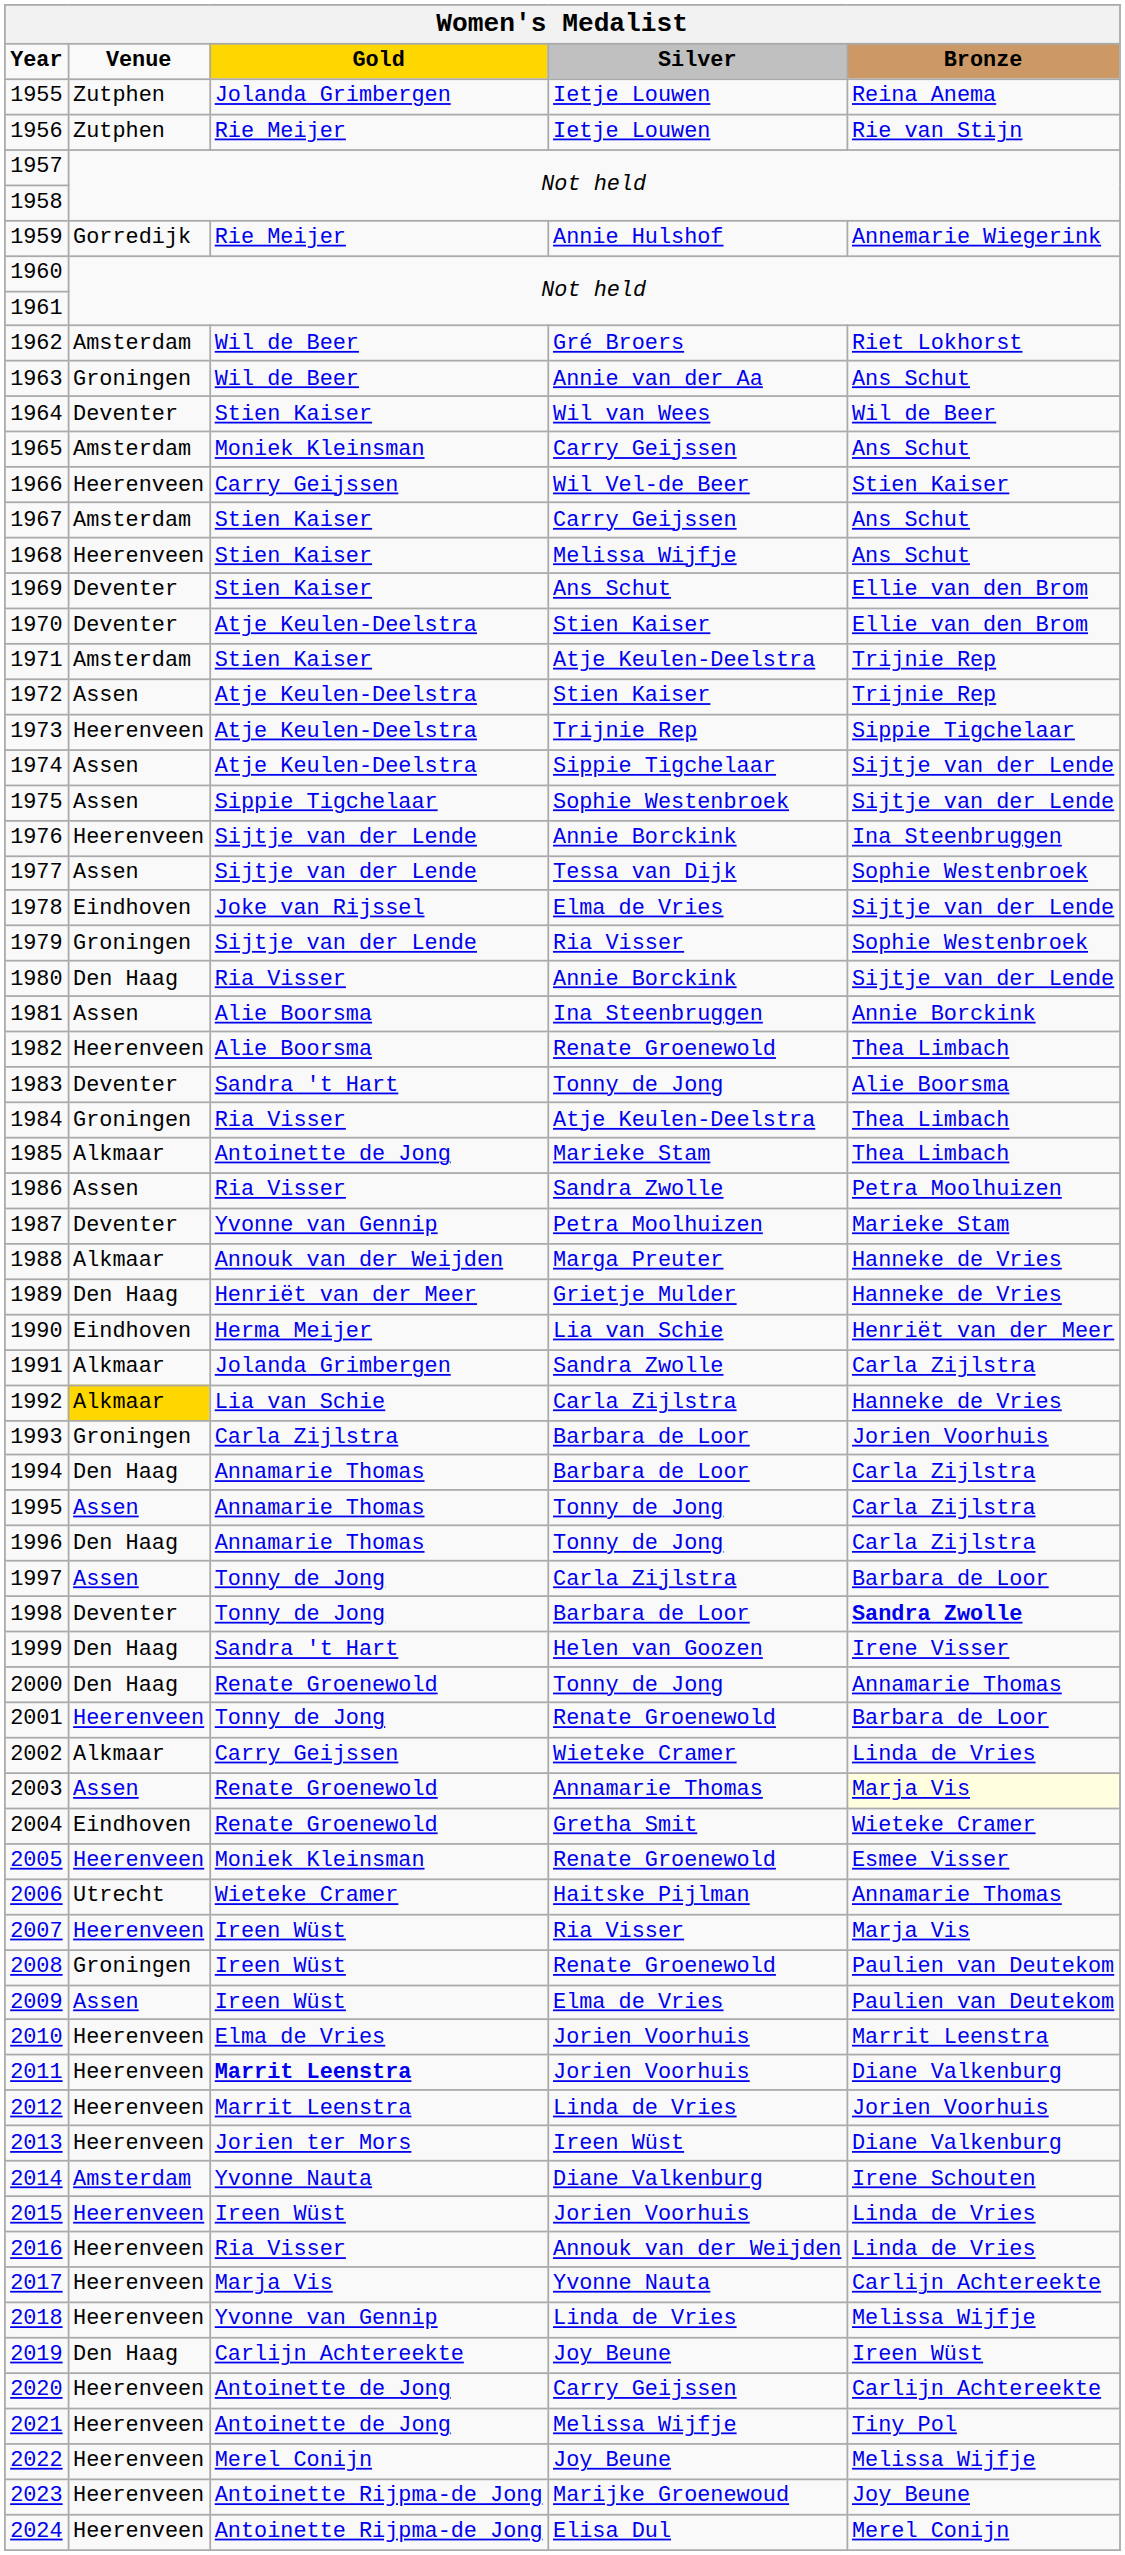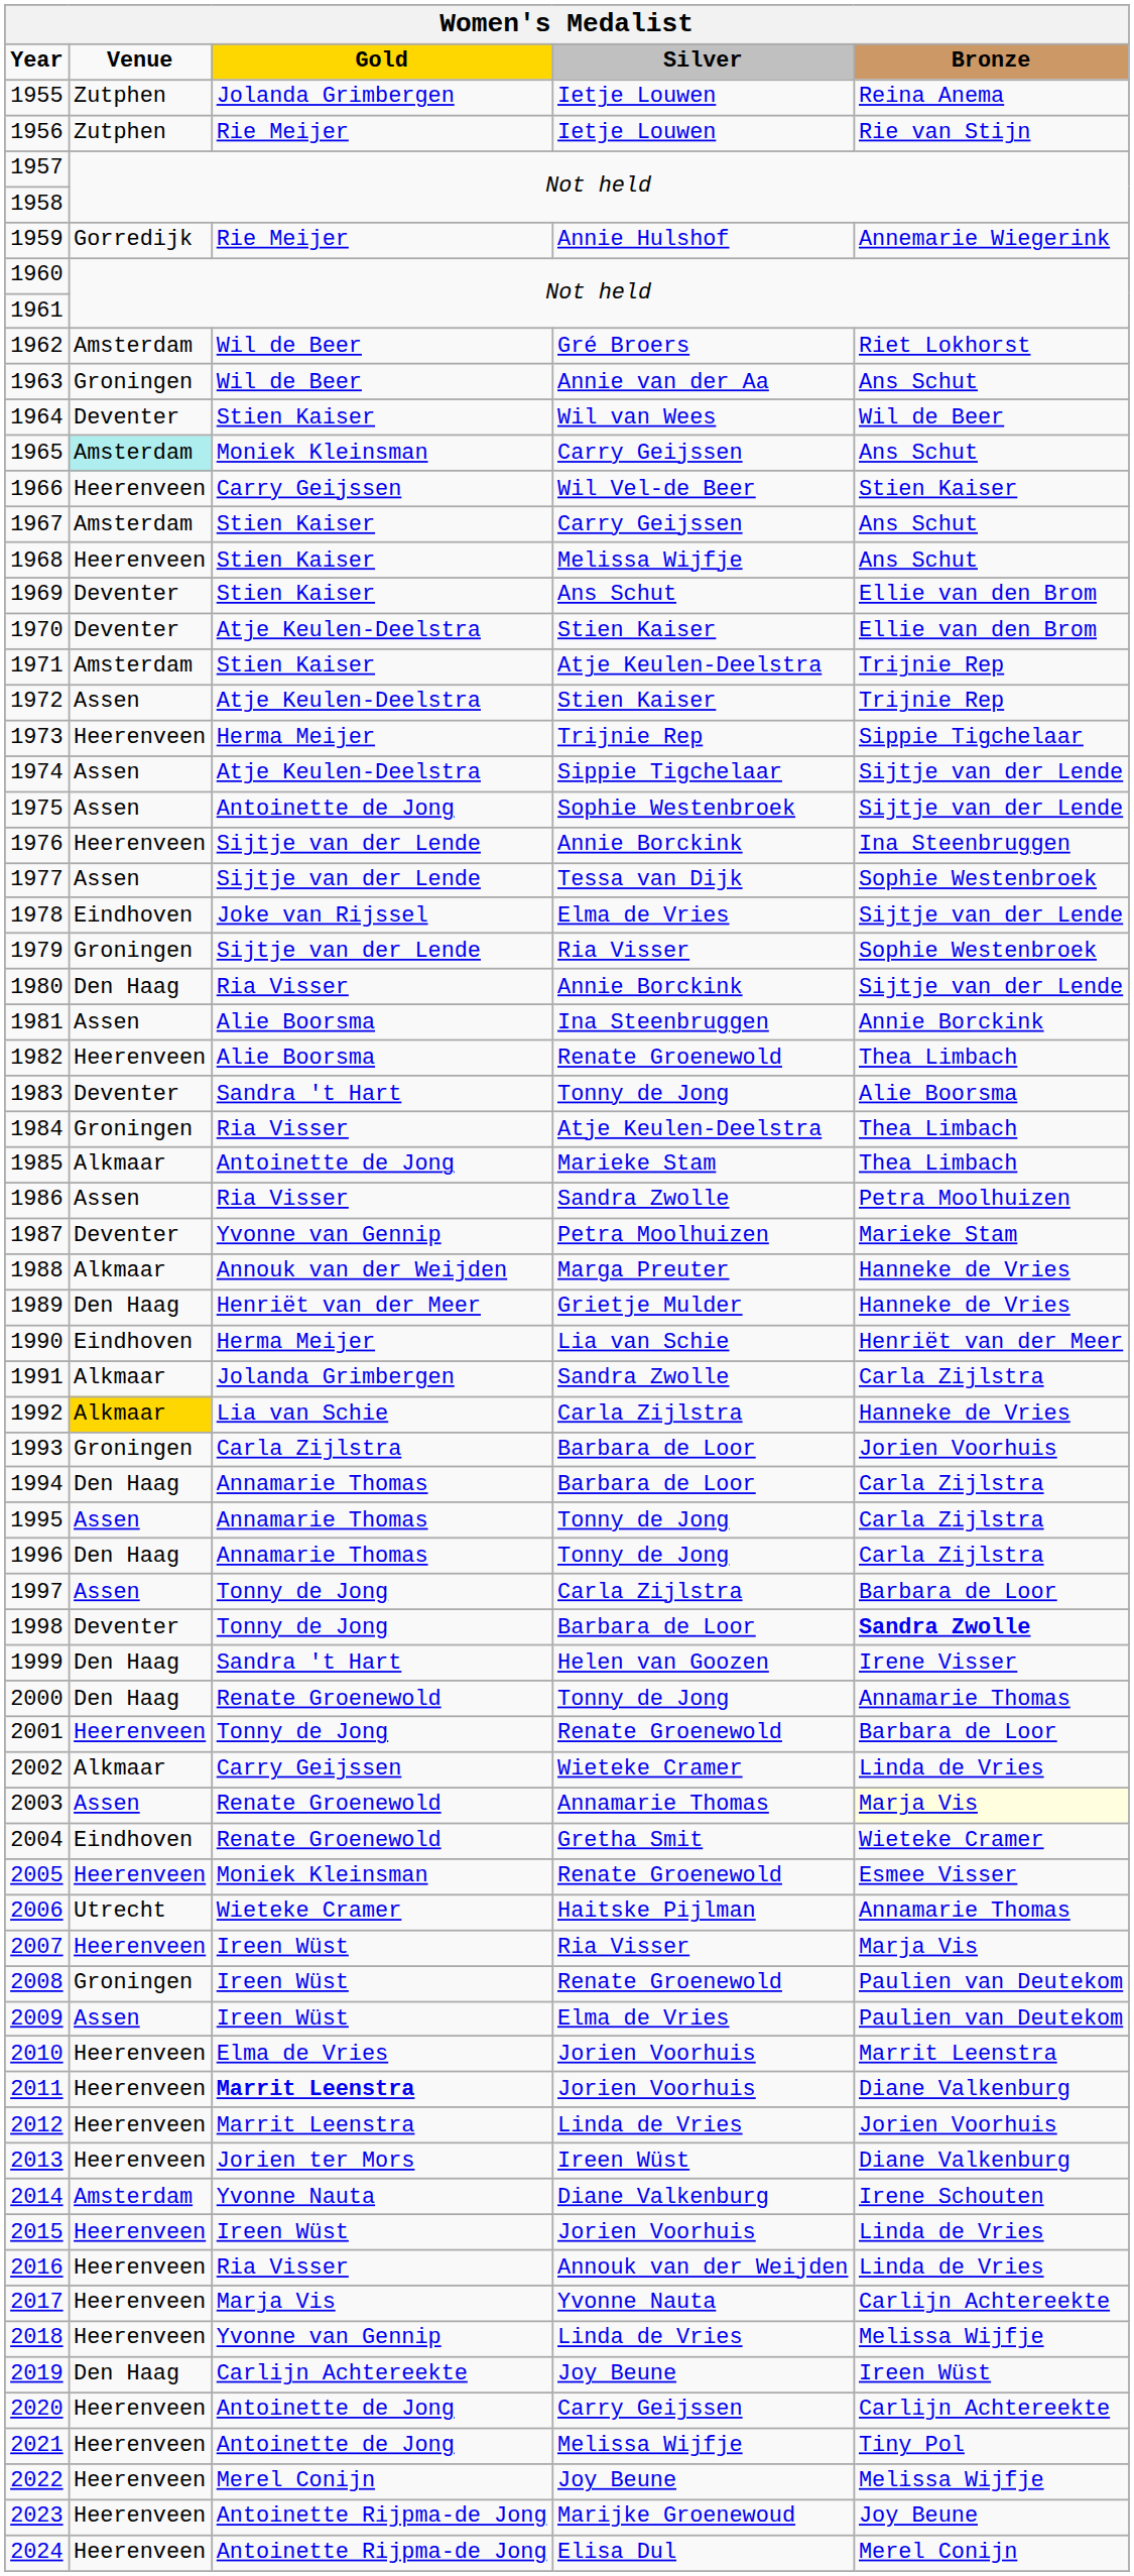1965 | Venue: no background -> paleturquoise background
1973 | Gold: Atje Keulen-Deelstra -> Herma Meijer
1975 | Gold: Sippie Tigchelaar -> Antoinette de Jong
